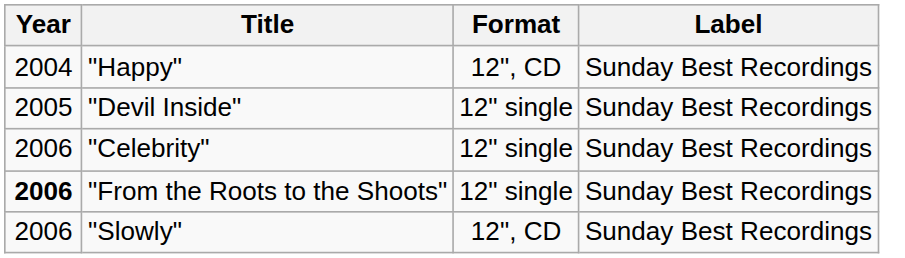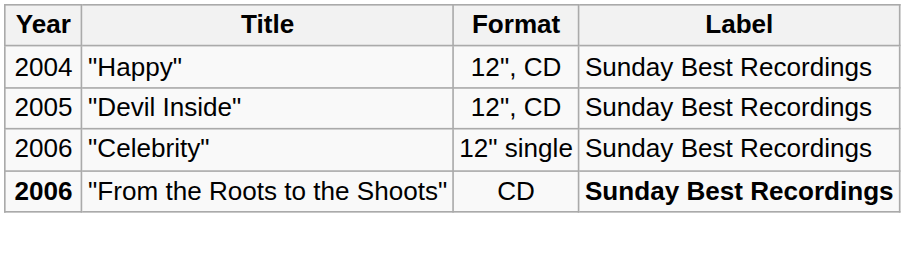"Devil Inside" | Format: 12" single -> 12", CD
"From the Roots to the Shoots" | Format: 12" single -> CD
"From the Roots to the Shoots" | Label: normal -> bold
- row: 2006 | "Slowly" | 12", CD | Sunday Best Recordings
